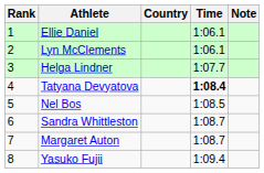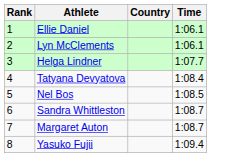- column: Note
Tatyana Devyatova | Time: bold -> normal
